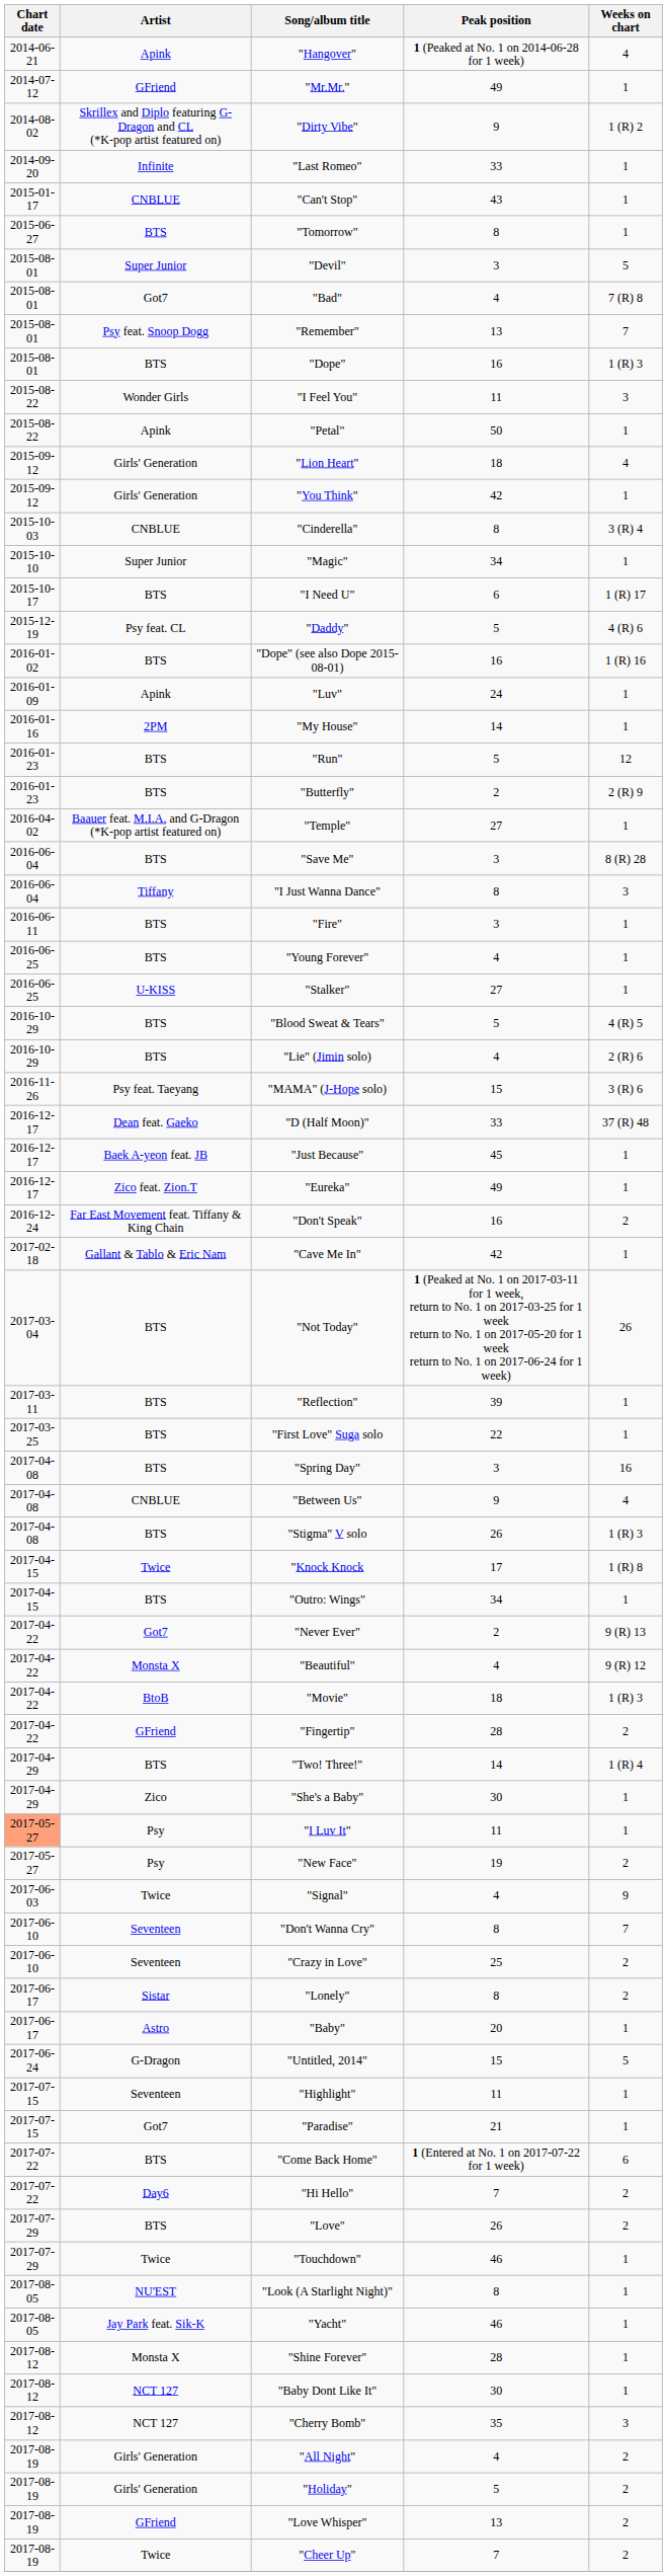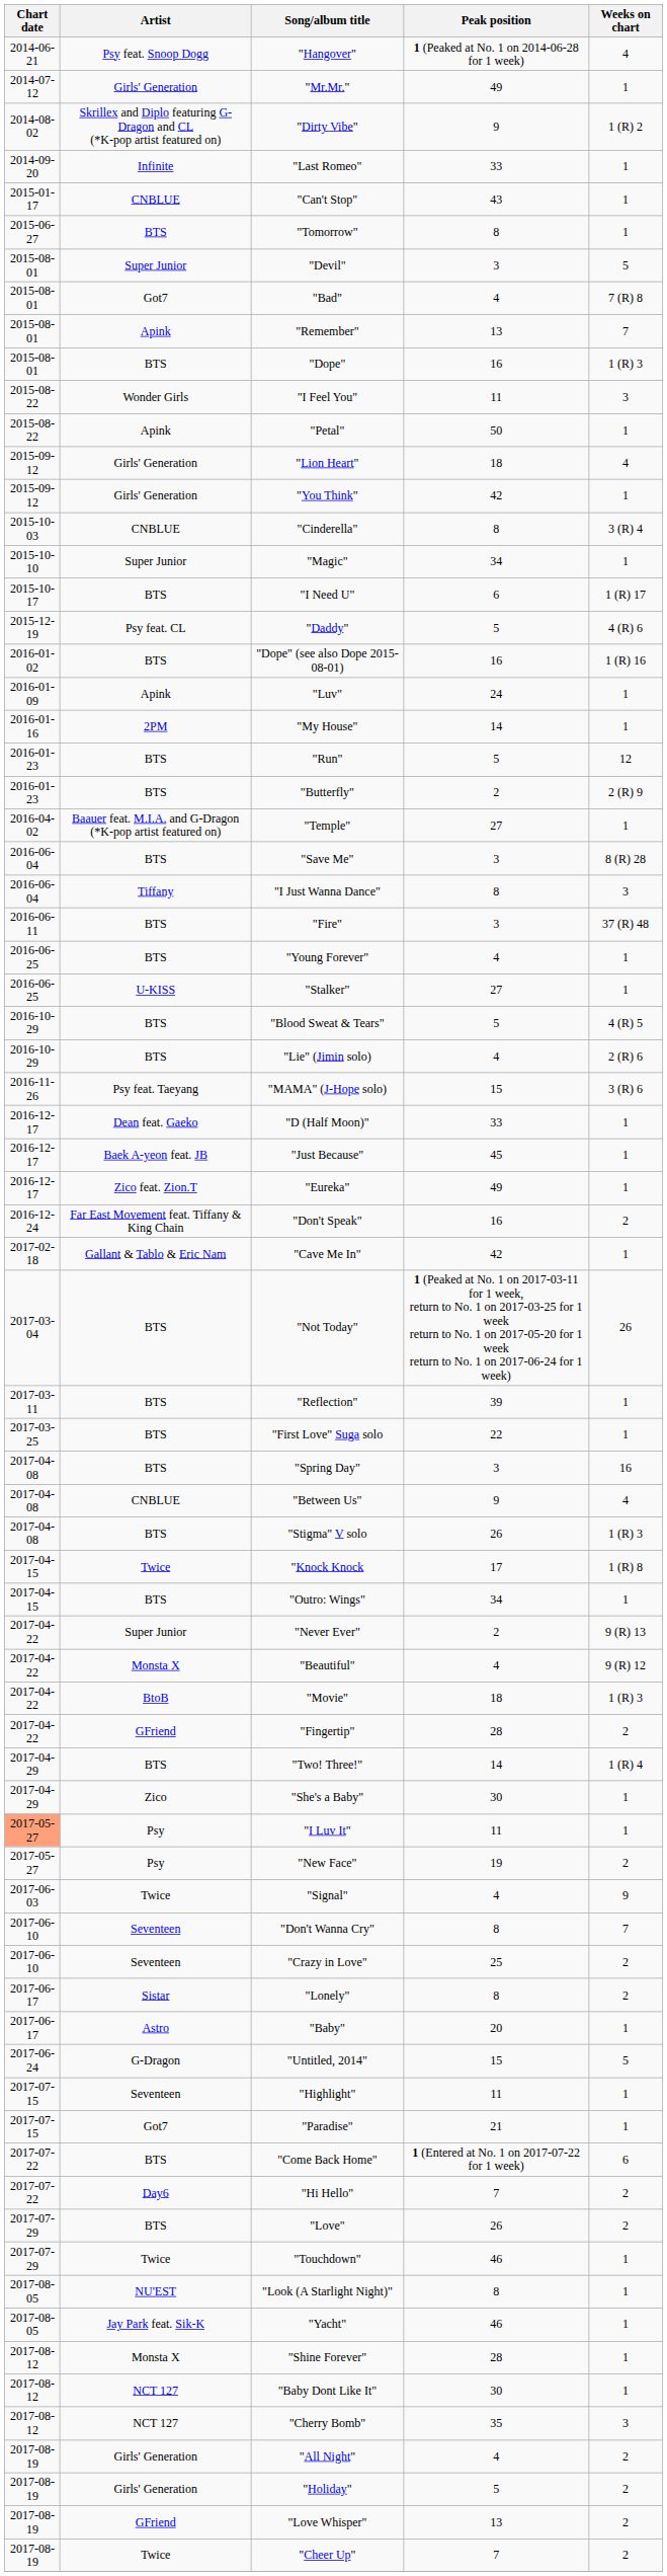"Hangover" | Artist: Apink -> Psy feat. Snoop Dogg
"Mr.Mr." | Artist: GFriend -> Girls' Generation
"Remember" | Artist: Psy feat. Snoop Dogg -> Apink
"Fire" | Weeks on chart: 1 -> 37 (R) 48
"D (Half Moon)" | Weeks on chart: 37 (R) 48 -> 1
"Never Ever" | Artist: Got7 -> Super Junior
